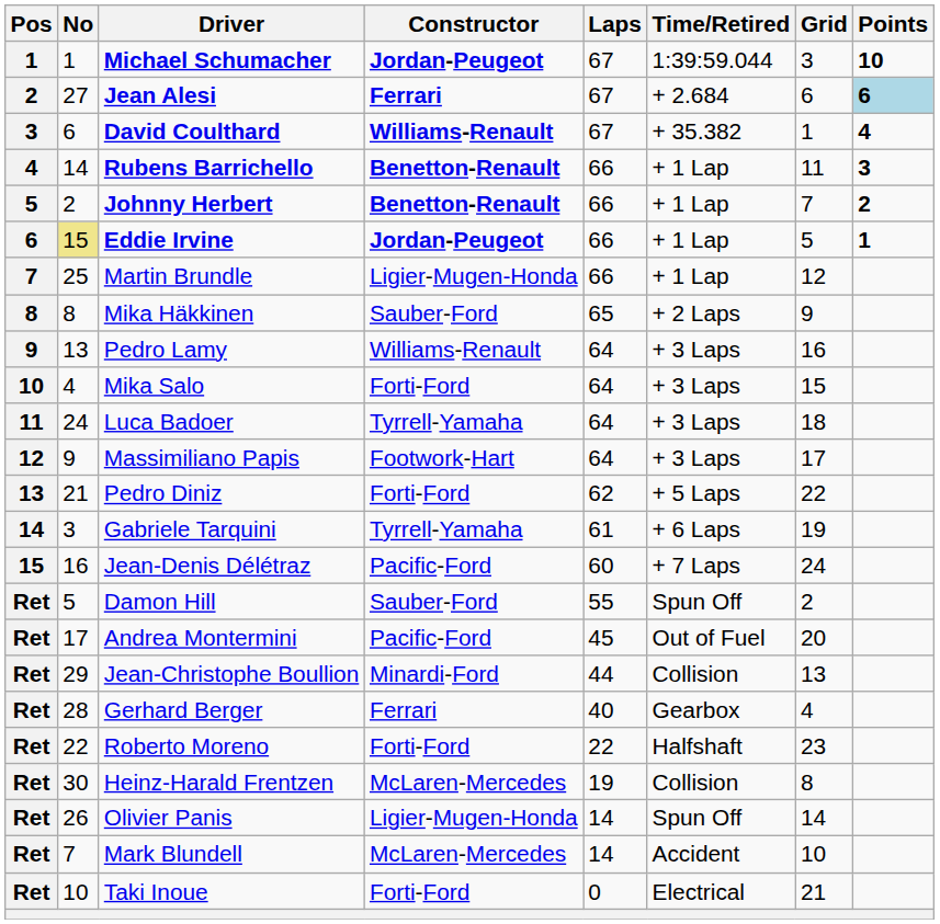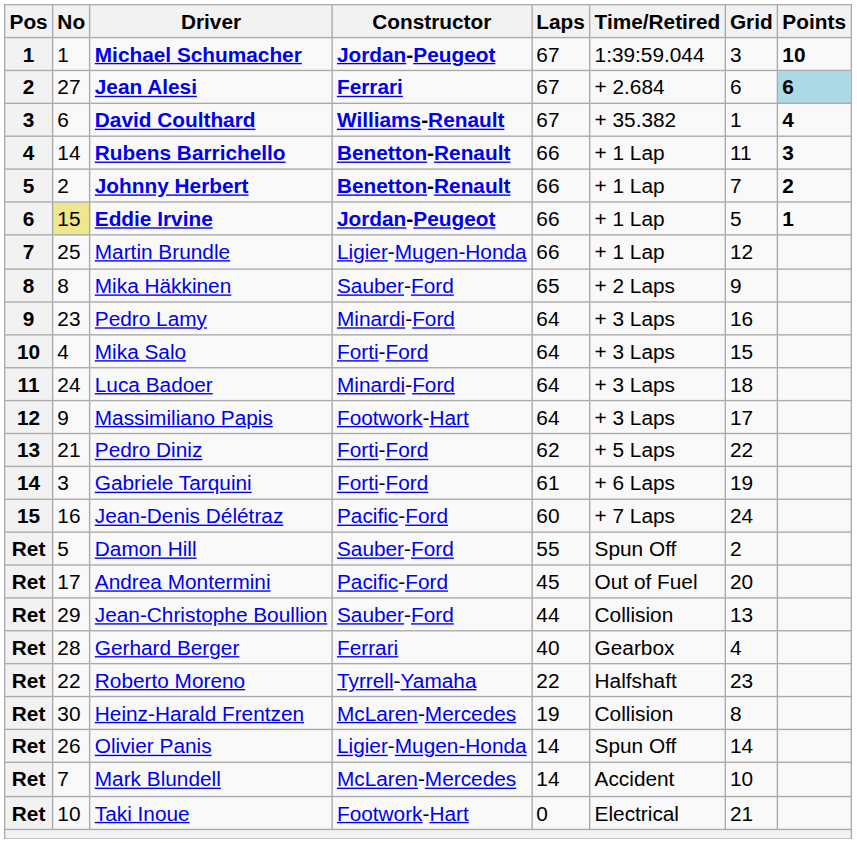Pedro Lamy | No: 13 -> 23
Pedro Lamy | Constructor: Williams-Renault -> Minardi-Ford
Luca Badoer | Constructor: Tyrrell-Yamaha -> Minardi-Ford
Gabriele Tarquini | Constructor: Tyrrell-Yamaha -> Forti-Ford
Jean-Christophe Boullion | Constructor: Minardi-Ford -> Sauber-Ford
Roberto Moreno | Constructor: Forti-Ford -> Tyrrell-Yamaha
Taki Inoue | Constructor: Forti-Ford -> Footwork-Hart
